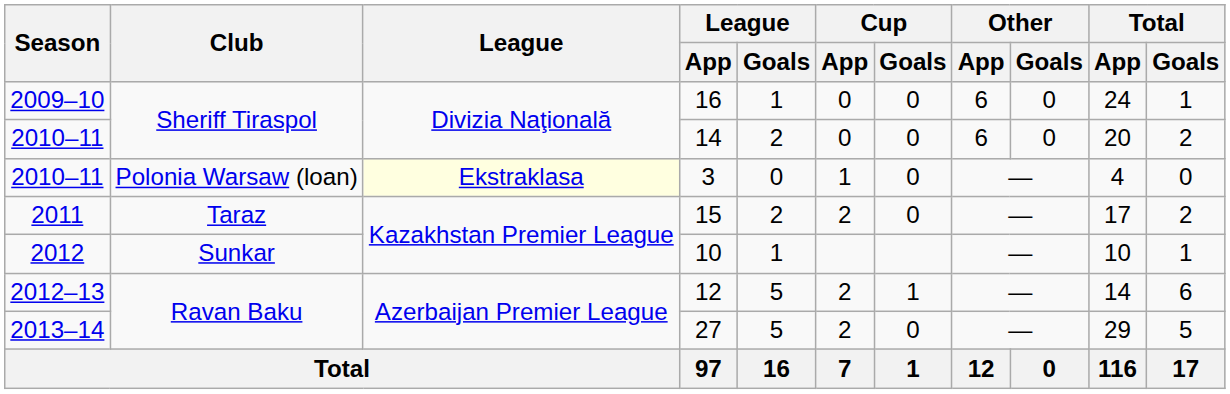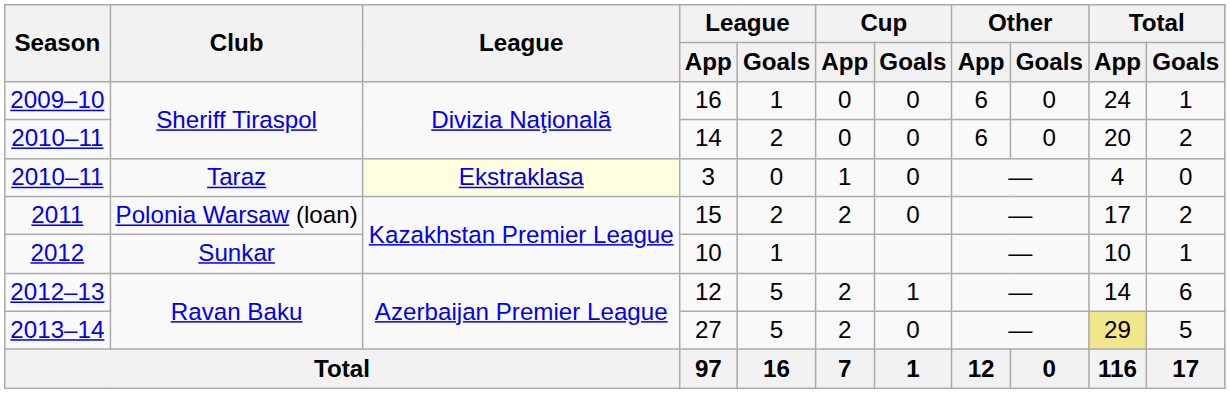3 | Club: Polonia Warsaw (loan) -> Taraz
15 | Club: Taraz -> Polonia Warsaw (loan)
27 | Total / App: no background -> khaki background
